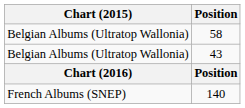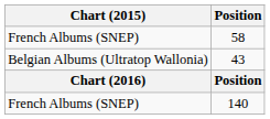58 | Chart (2015): Belgian Albums (Ultratop Wallonia) -> French Albums (SNEP)
